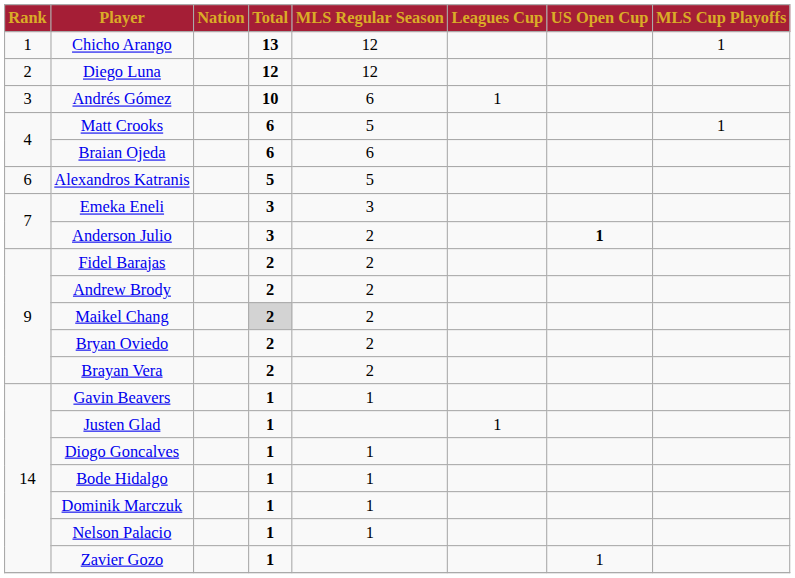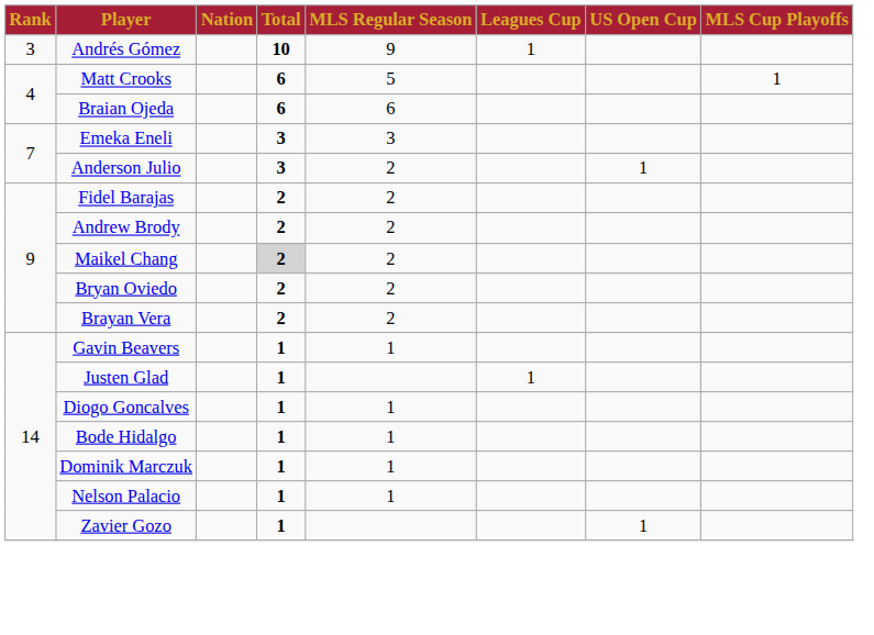- row: 1 | Chicho Arango | 13 | 12 | 1
- row: 2 | Diego Luna | 12 | 12
Andrés Gómez | MLS Regular Season: 6 -> 9
- row: 6 | Alexandros Katranis | 5 | 5
Anderson Julio | US Open Cup: bold -> normal
